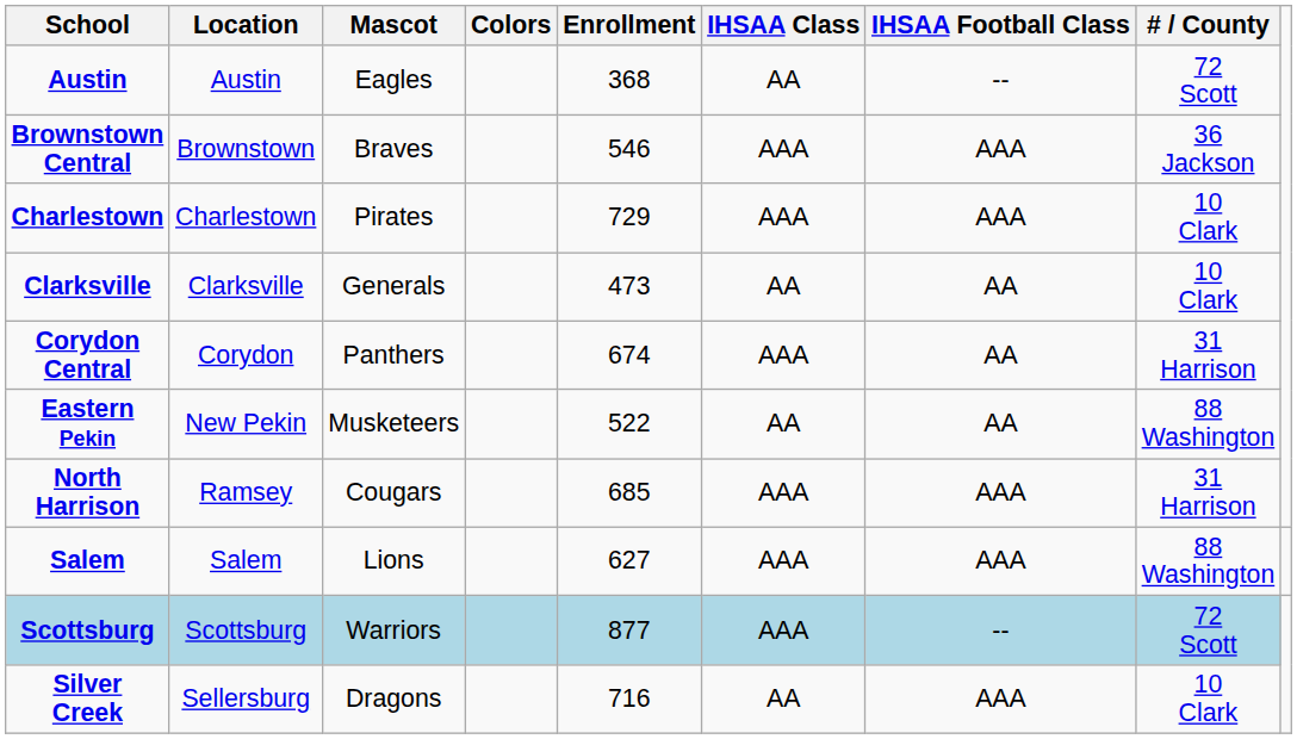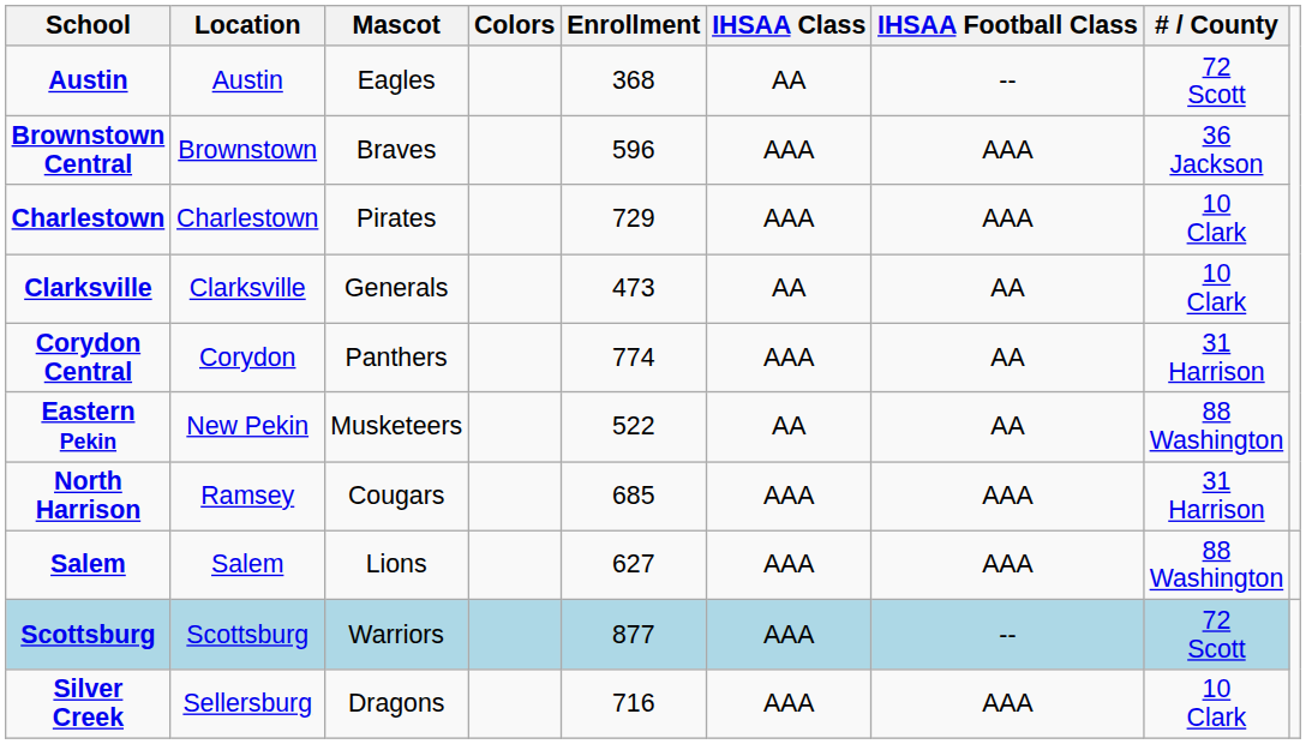Brownstown Central | Enrollment: 546 -> 596
Corydon Central | Enrollment: 674 -> 774
Silver Creek | IHSAA Class: AA -> AAA
